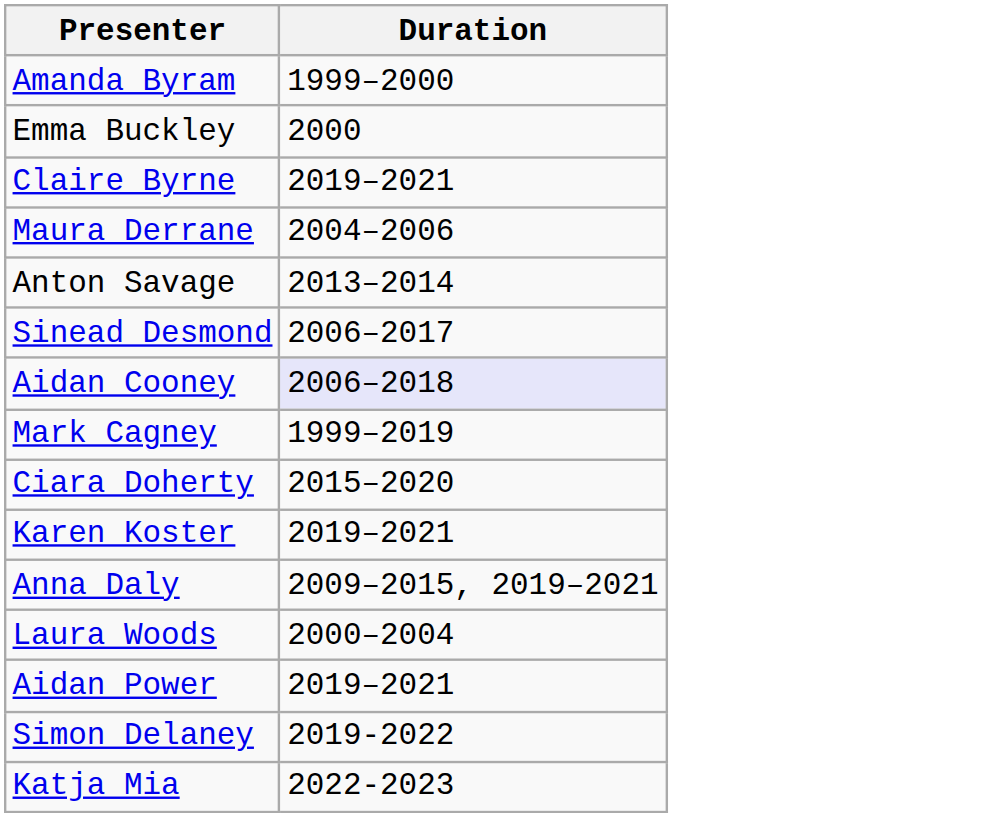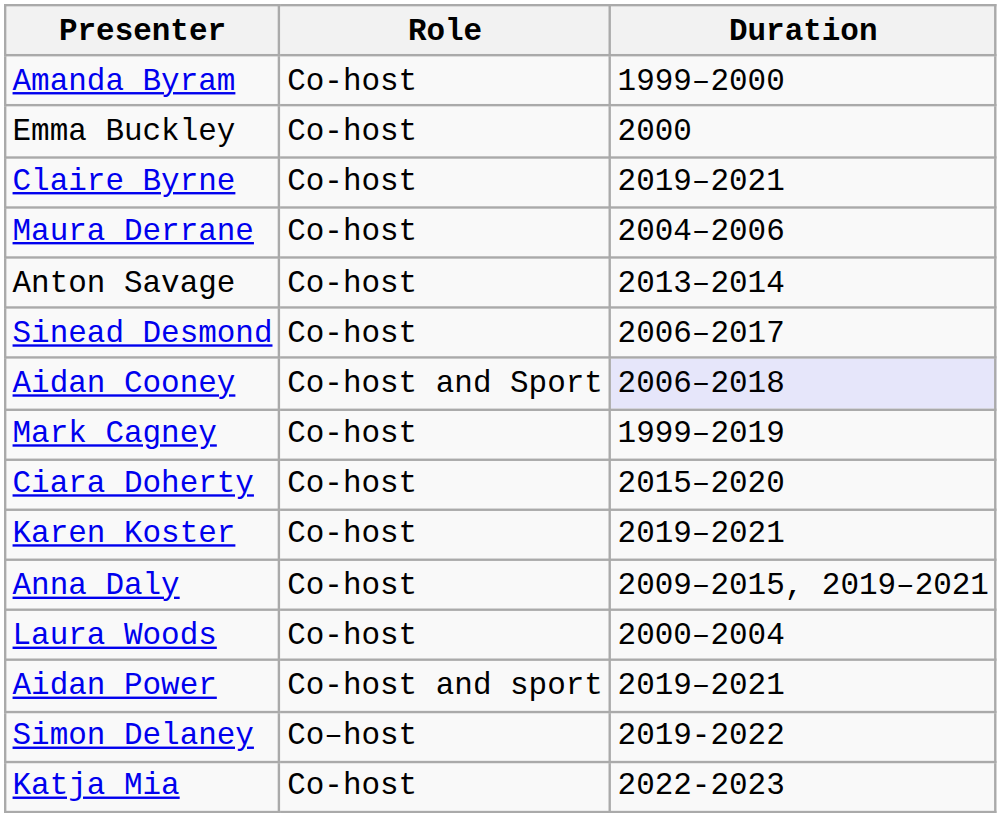+ column: Role | Co-host | Co-host | Co-host | Co-host | Co-host | Co-host | Co-host and Sport | Co-host | Co-host | Co-host | Co-host | Co-host | Co-host and sport | Co–host | Co-host
